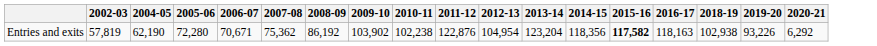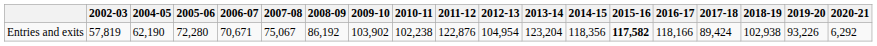+ column: 2017-18 | 89,424
Entries and exits | 2007-08: 75,362 -> 75,067
Entries and exits | 2016-17: 118,163 -> 118,166
